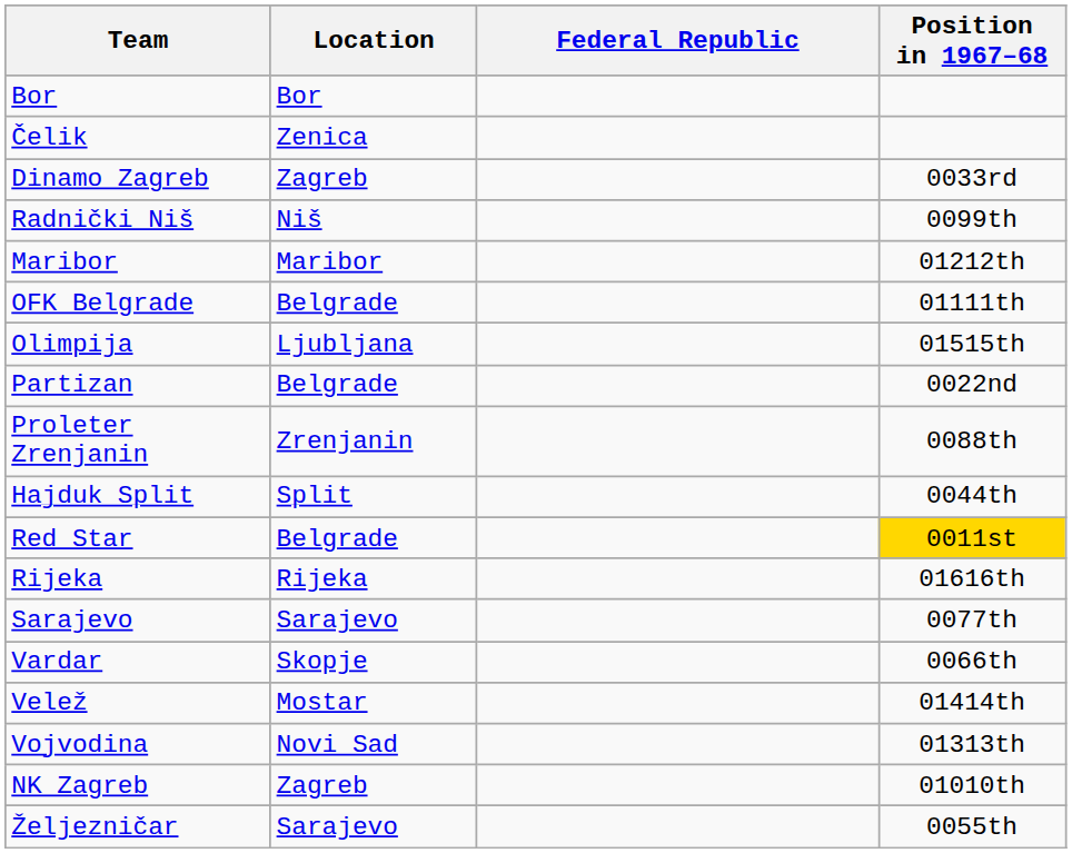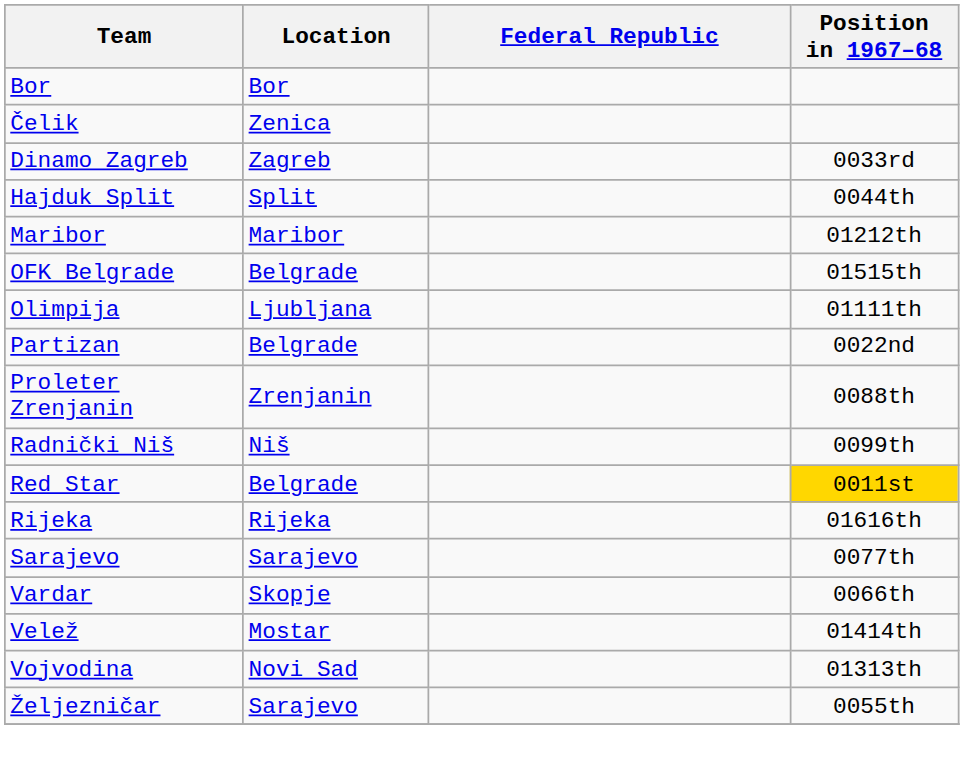rows swapped: Hajduk Split <-> Radnički Niš
OFK Belgrade | Position in 1967–68: 01111th -> 01515th
Olimpija | Position in 1967–68: 01515th -> 01111th
- row: NK Zagreb | Zagreb | 01010th
